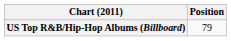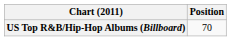US Top R&B/Hip-Hop Albums (Billboard) | Position: 79 -> 70
